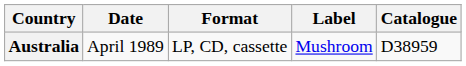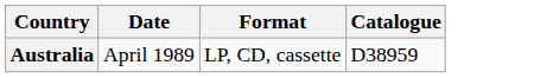- column: Label | Mushroom
